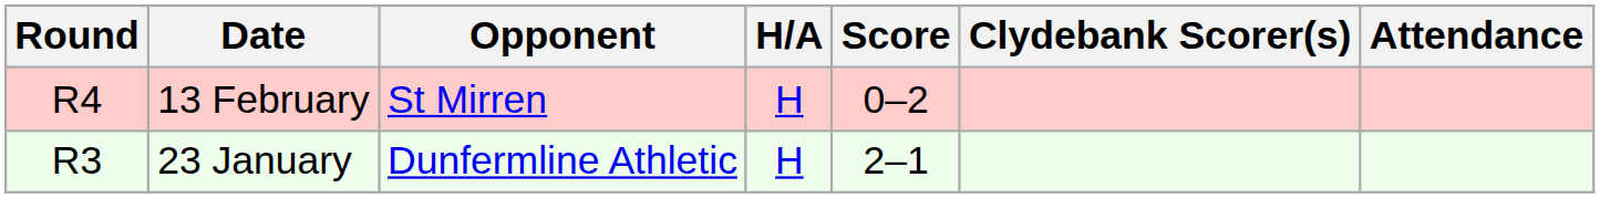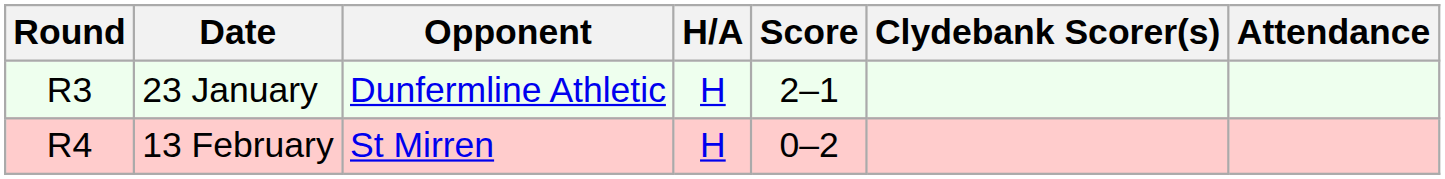rows swapped: 23 January <-> 13 February
